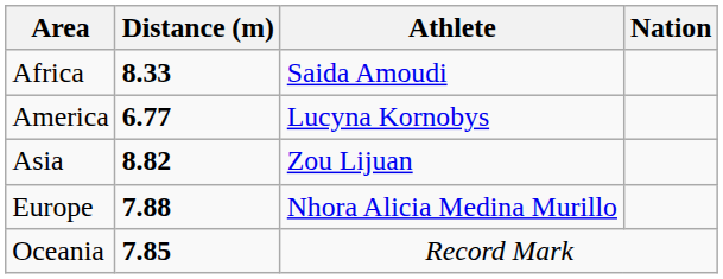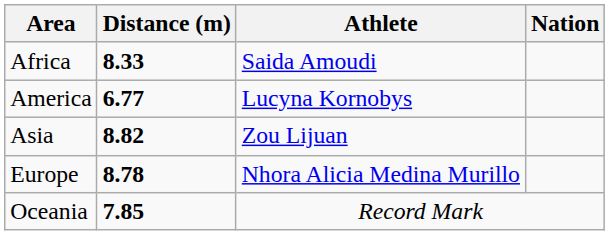Europe | Distance (m): 7.88 -> 8.78
